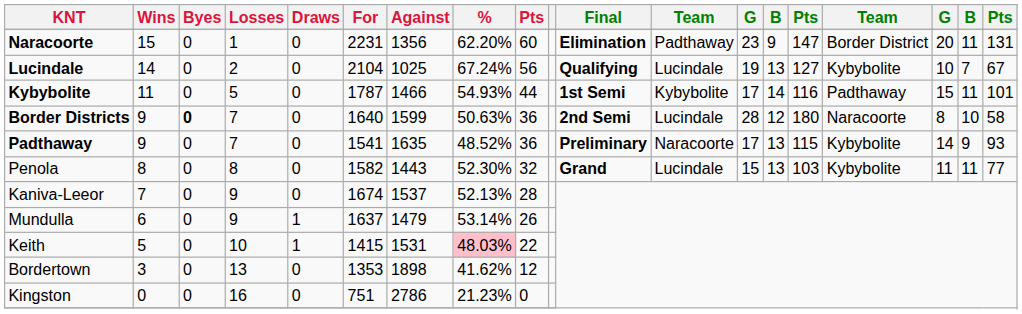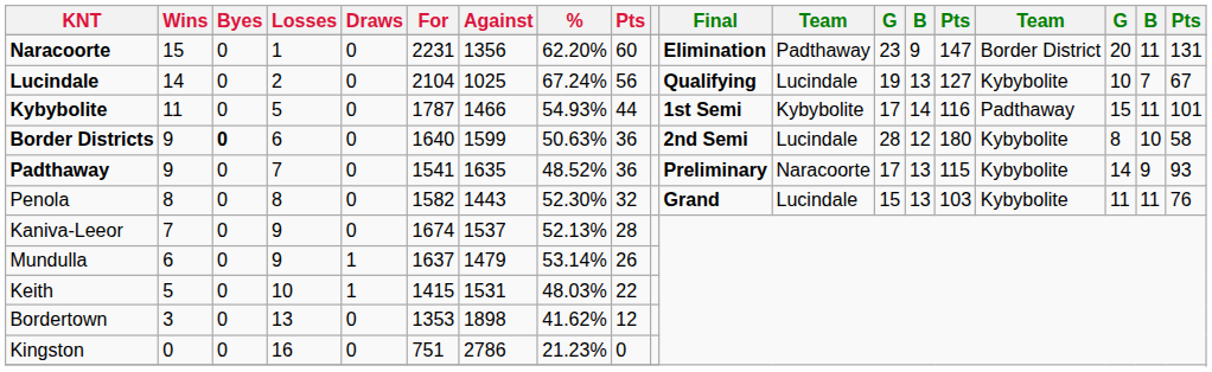Border Districts | Losses: 7 -> 6
Border Districts | column 16: Naracoorte -> Kybybolite
Penola | column 19: 77 -> 76
Keith | %: pink background -> no background
